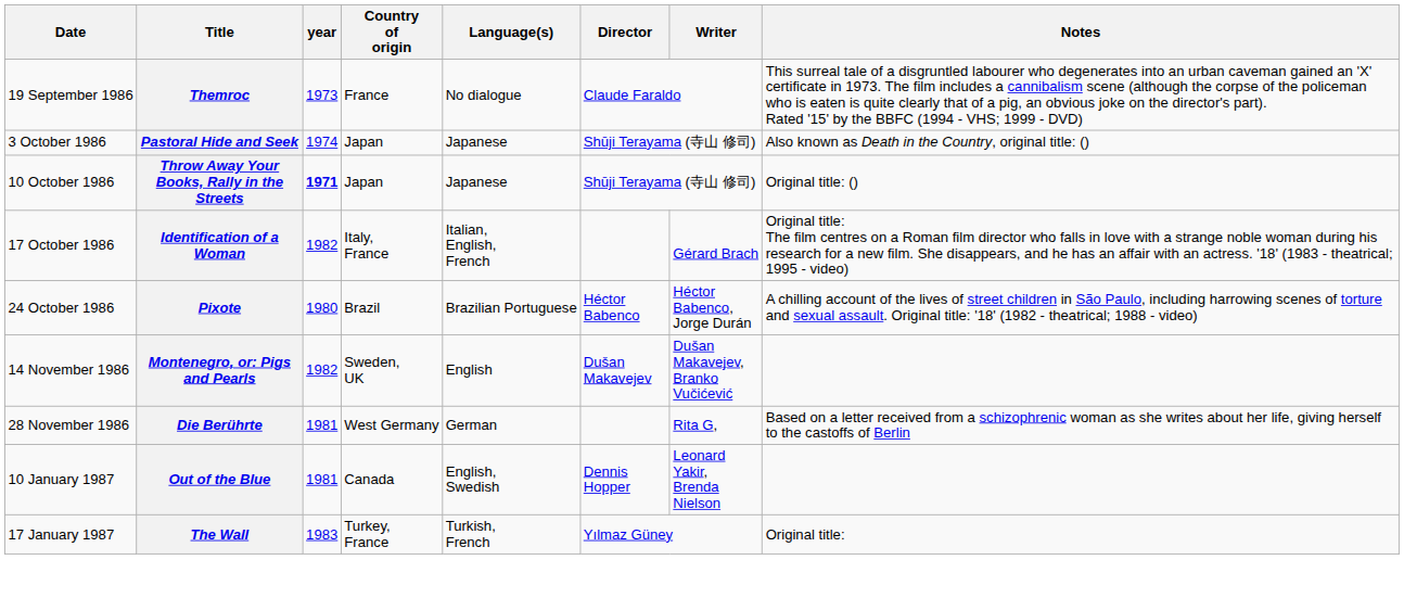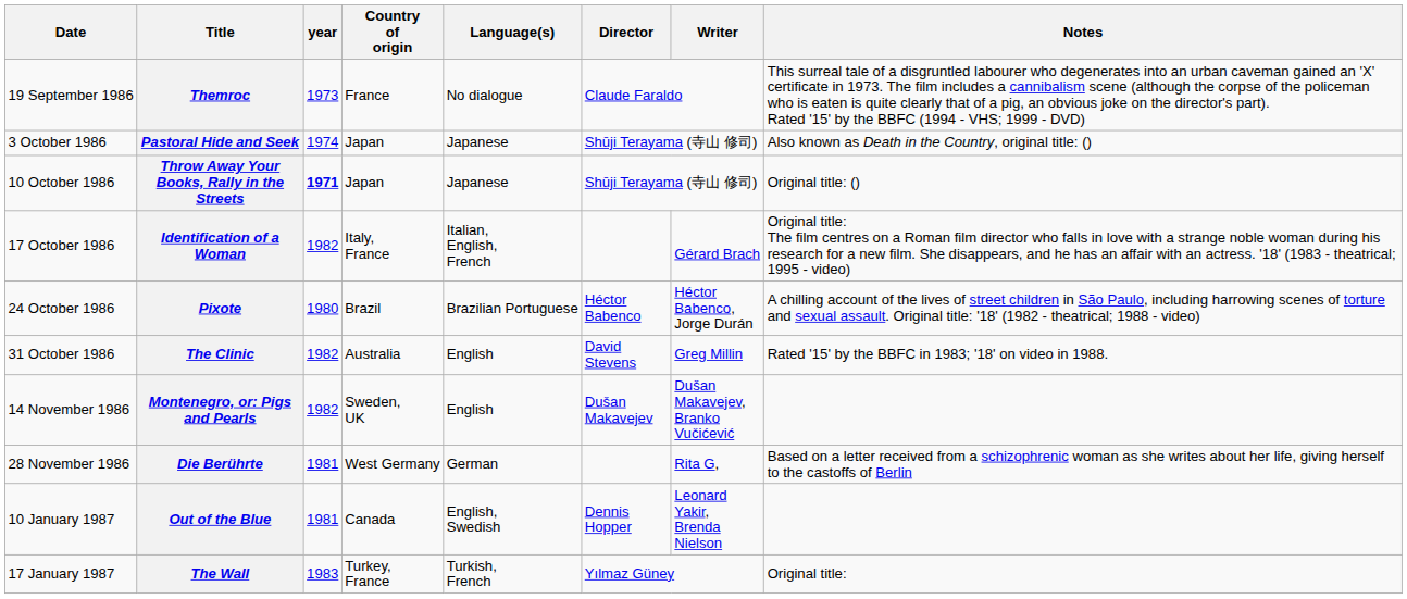+ row: 31 October 1986 | The Clinic | 1982 | Australia | English | David Stevens | Greg Millin | Rated '15' by the BBFC in 1983; '18' on video in 1988.
